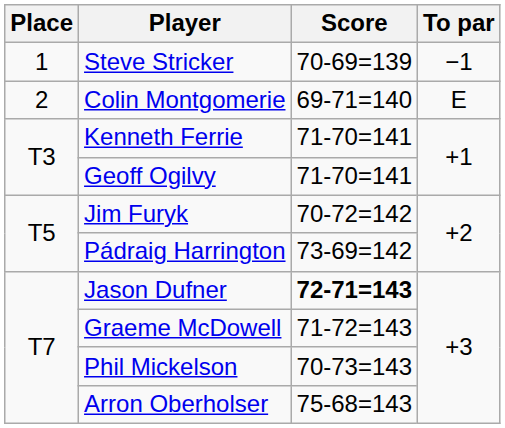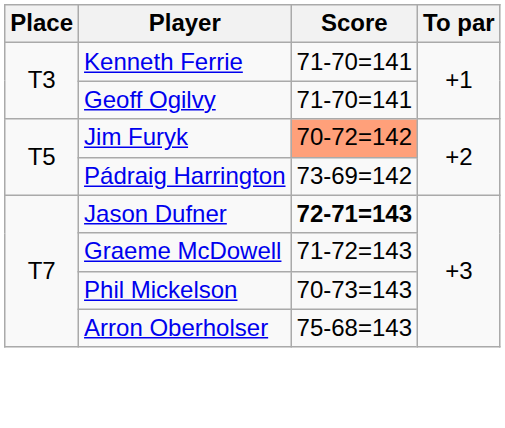- row: 1 | Steve Stricker | 70-69=139 | −1
- row: 2 | Colin Montgomerie | 69-71=140 | E
Jim Furyk | Score: no background -> lightsalmon background
